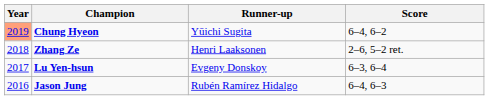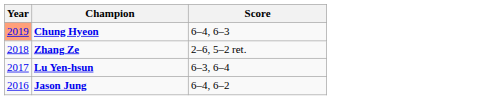- column: Runner-up | Yūichi Sugita | Henri Laaksonen | Evgeny Donskoy | Rubén Ramírez Hidalgo
Chung Hyeon | Score: 6–4, 6–2 -> 6–4, 6–3
Jason Jung | Score: 6–4, 6–3 -> 6–4, 6–2
